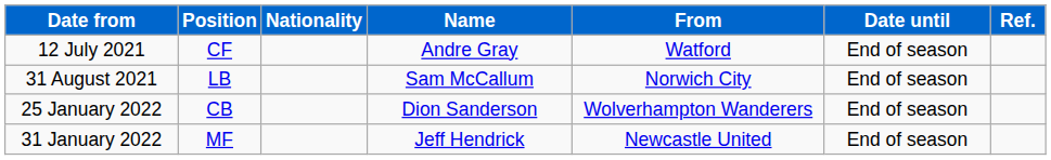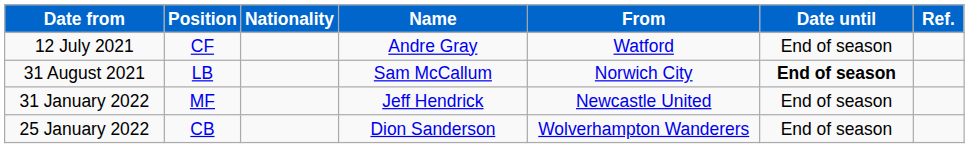31 August 2021 | Date until: normal -> bold
rows swapped: 25 January 2022 <-> 31 January 2022
